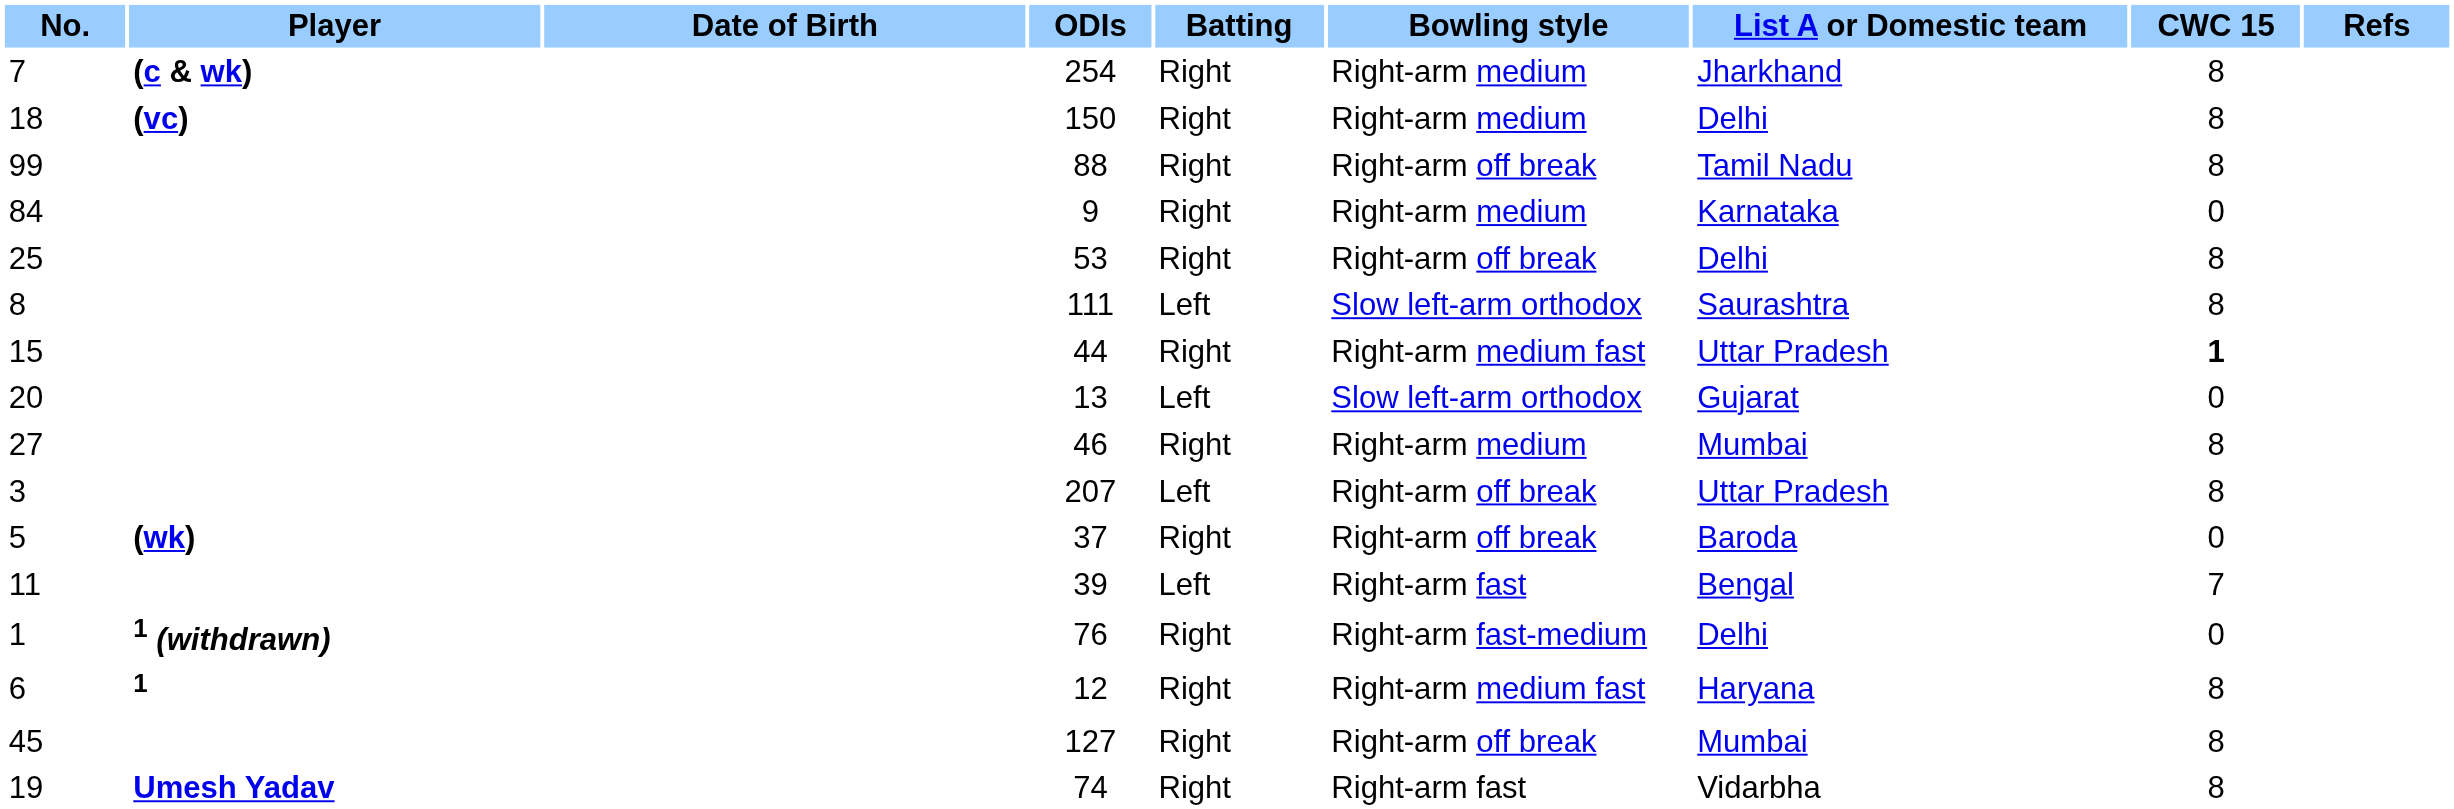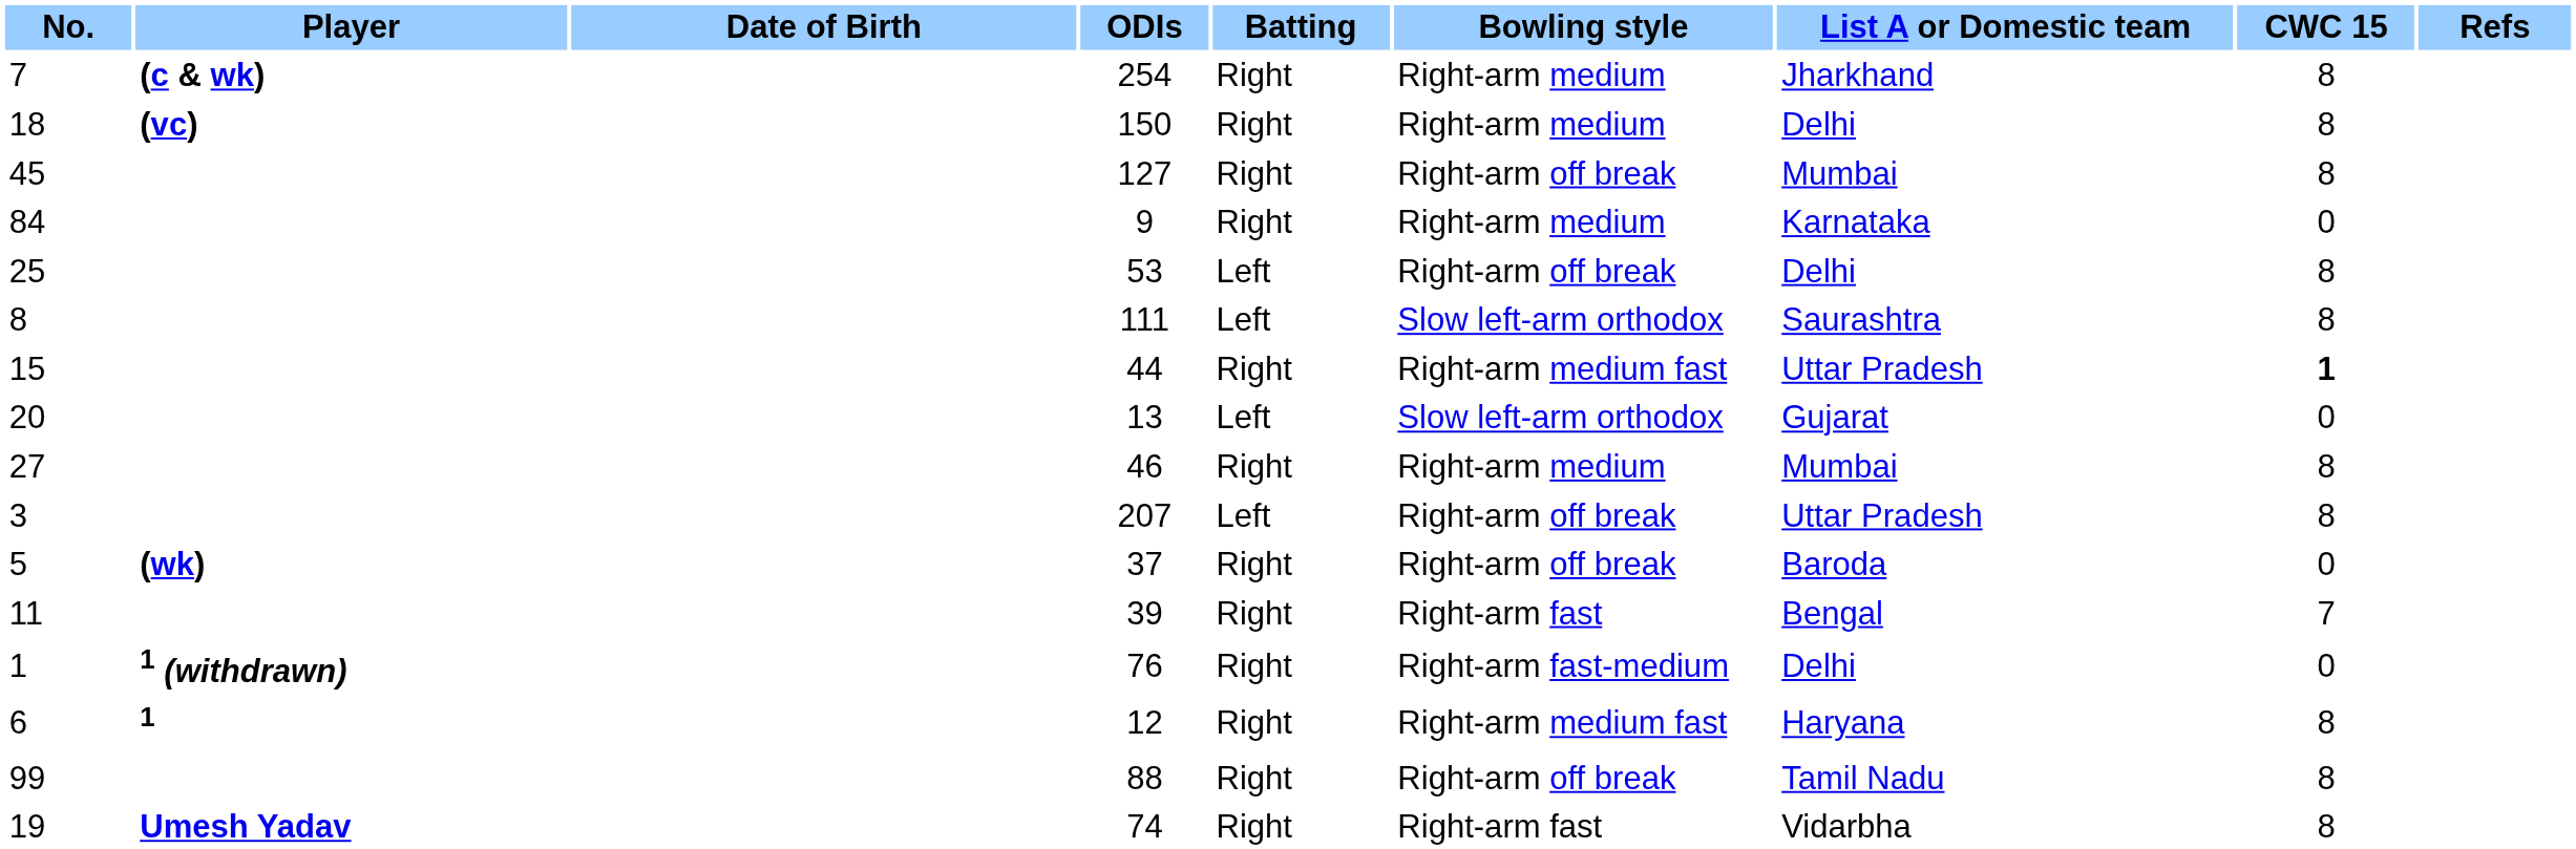rows swapped: 99 <-> 45
25 | Batting: Right -> Left
11 | Batting: Left -> Right
